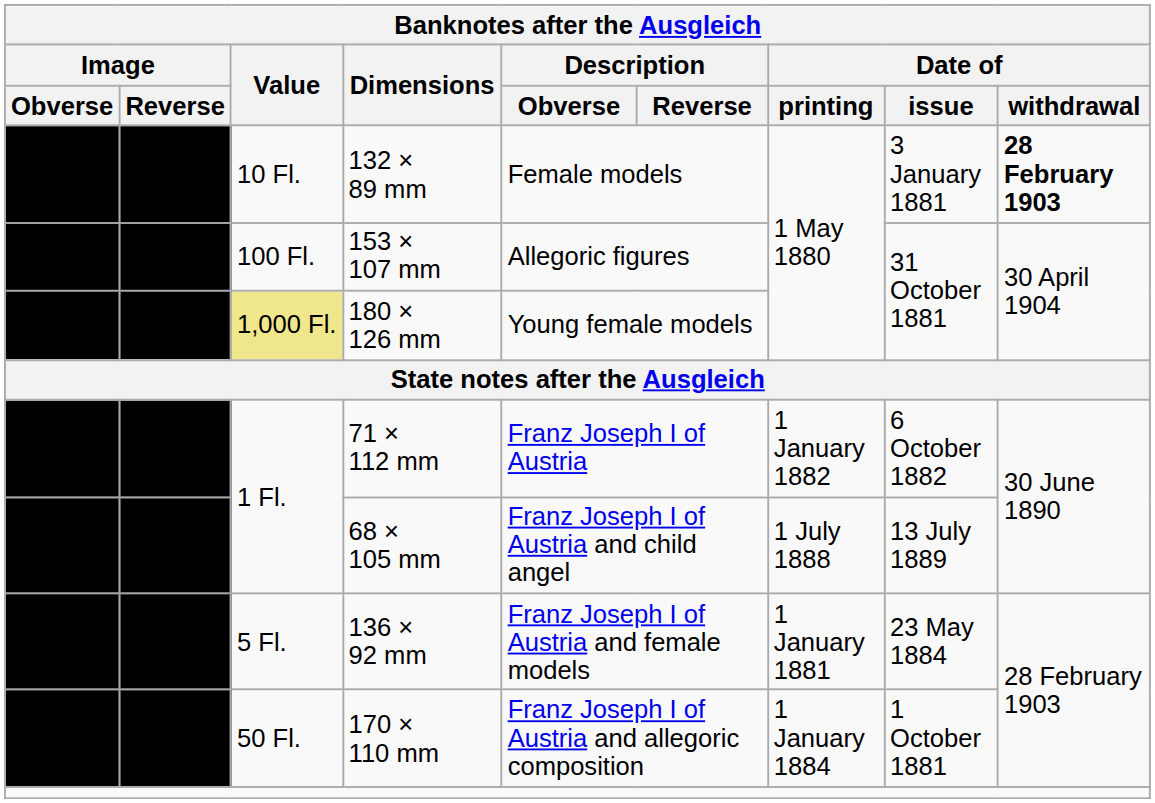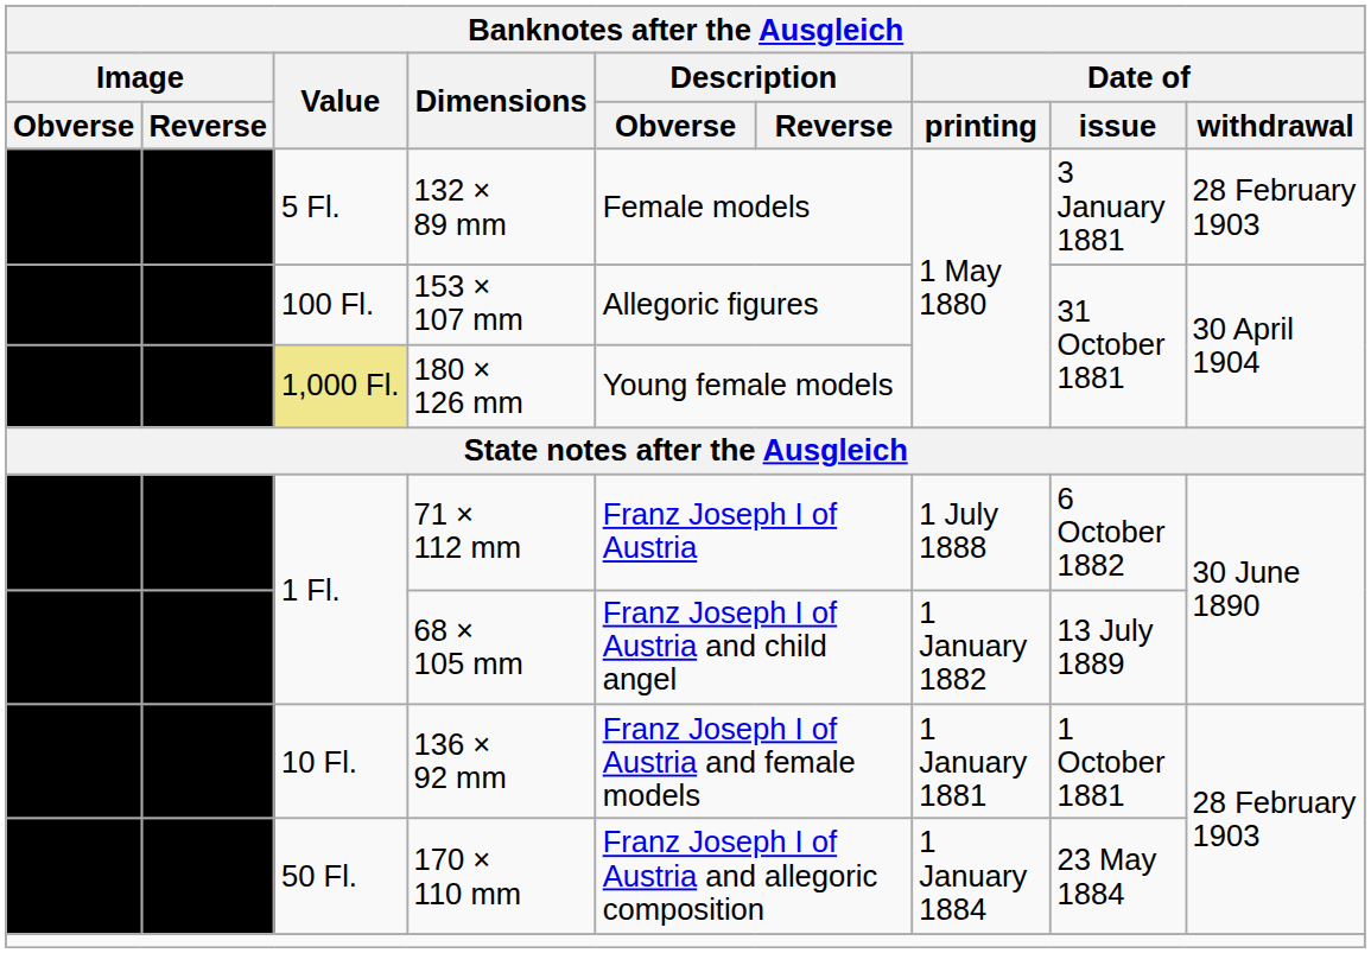132 × 89 mm | Value: 10 Fl. -> 5 Fl.
132 × 89 mm | Date of / withdrawal: bold -> normal
71 × 112 mm | Date of / printing: 1 January 1882 -> 1 July 1888
68 × 105 mm | Date of / printing: 1 July 1888 -> 1 January 1882
136 × 92 mm | Value: 5 Fl. -> 10 Fl.
136 × 92 mm | Date of / issue: 23 May 1884 -> 1 October 1881
170 × 110 mm | Date of / issue: 1 October 1881 -> 23 May 1884
